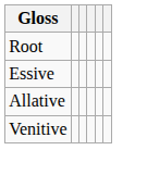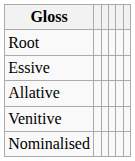+ row: Nominalised
